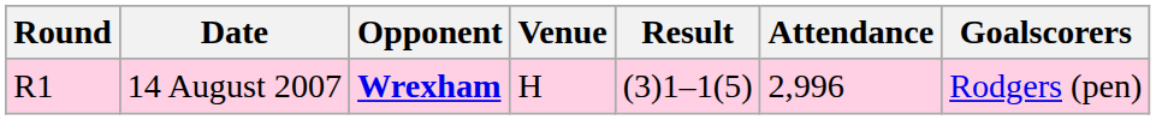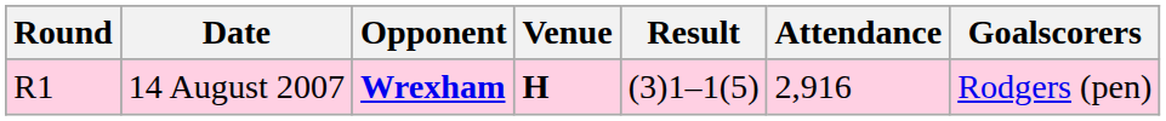14 August 2007 | Venue: normal -> bold
14 August 2007 | Attendance: 2,996 -> 2,916
